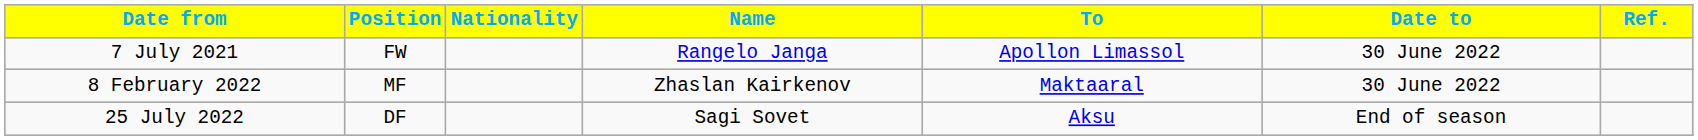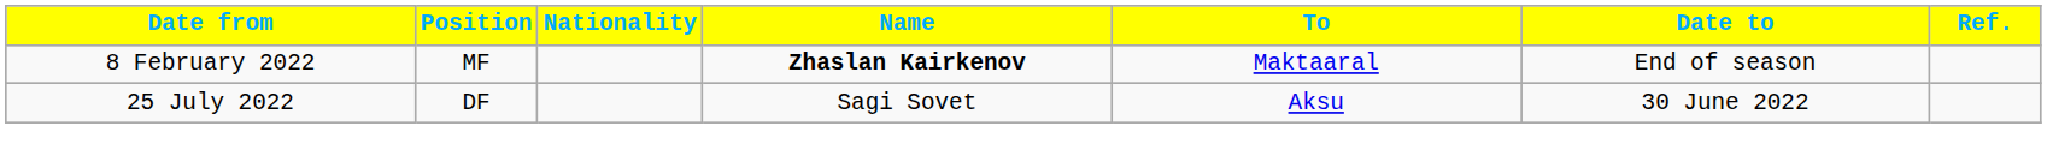- row: 7 July 2021 | FW | Rangelo Janga | Apollon Limassol | 30 June 2022
8 February 2022 | Name: normal -> bold
8 February 2022 | Date to: 30 June 2022 -> End of season
25 July 2022 | Date to: End of season -> 30 June 2022
